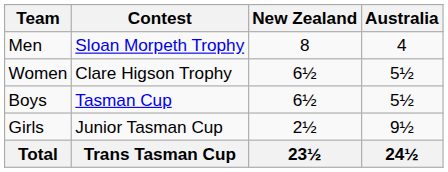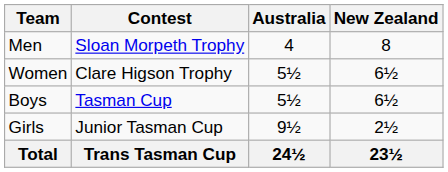columns swapped: Australia <-> New Zealand
